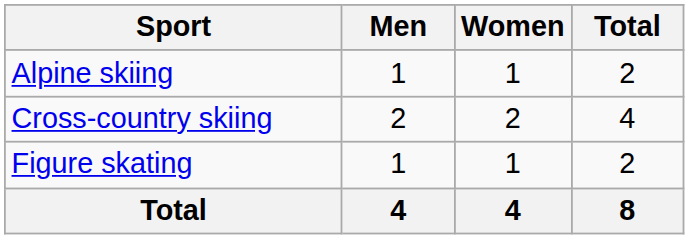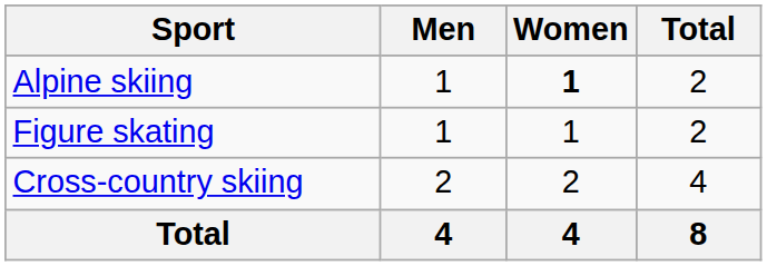Alpine skiing | Women: normal -> bold
rows swapped: Cross-country skiing <-> Figure skating
